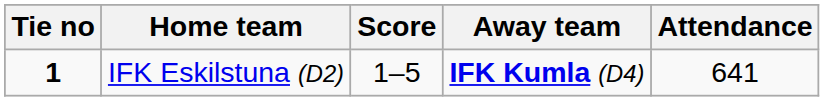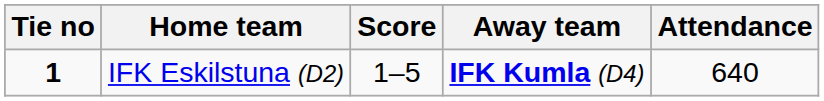IFK Eskilstuna (D2) | Attendance: 641 -> 640
